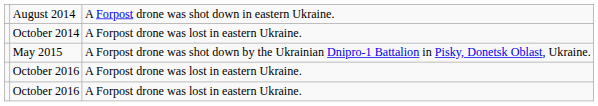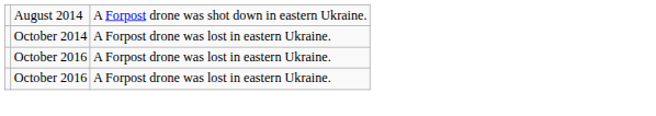- row: May 2015 | A Forpost drone was shot down by the Ukrainian Dnipro-1 Battalion in Pisky, Donetsk Oblast, Ukraine.
